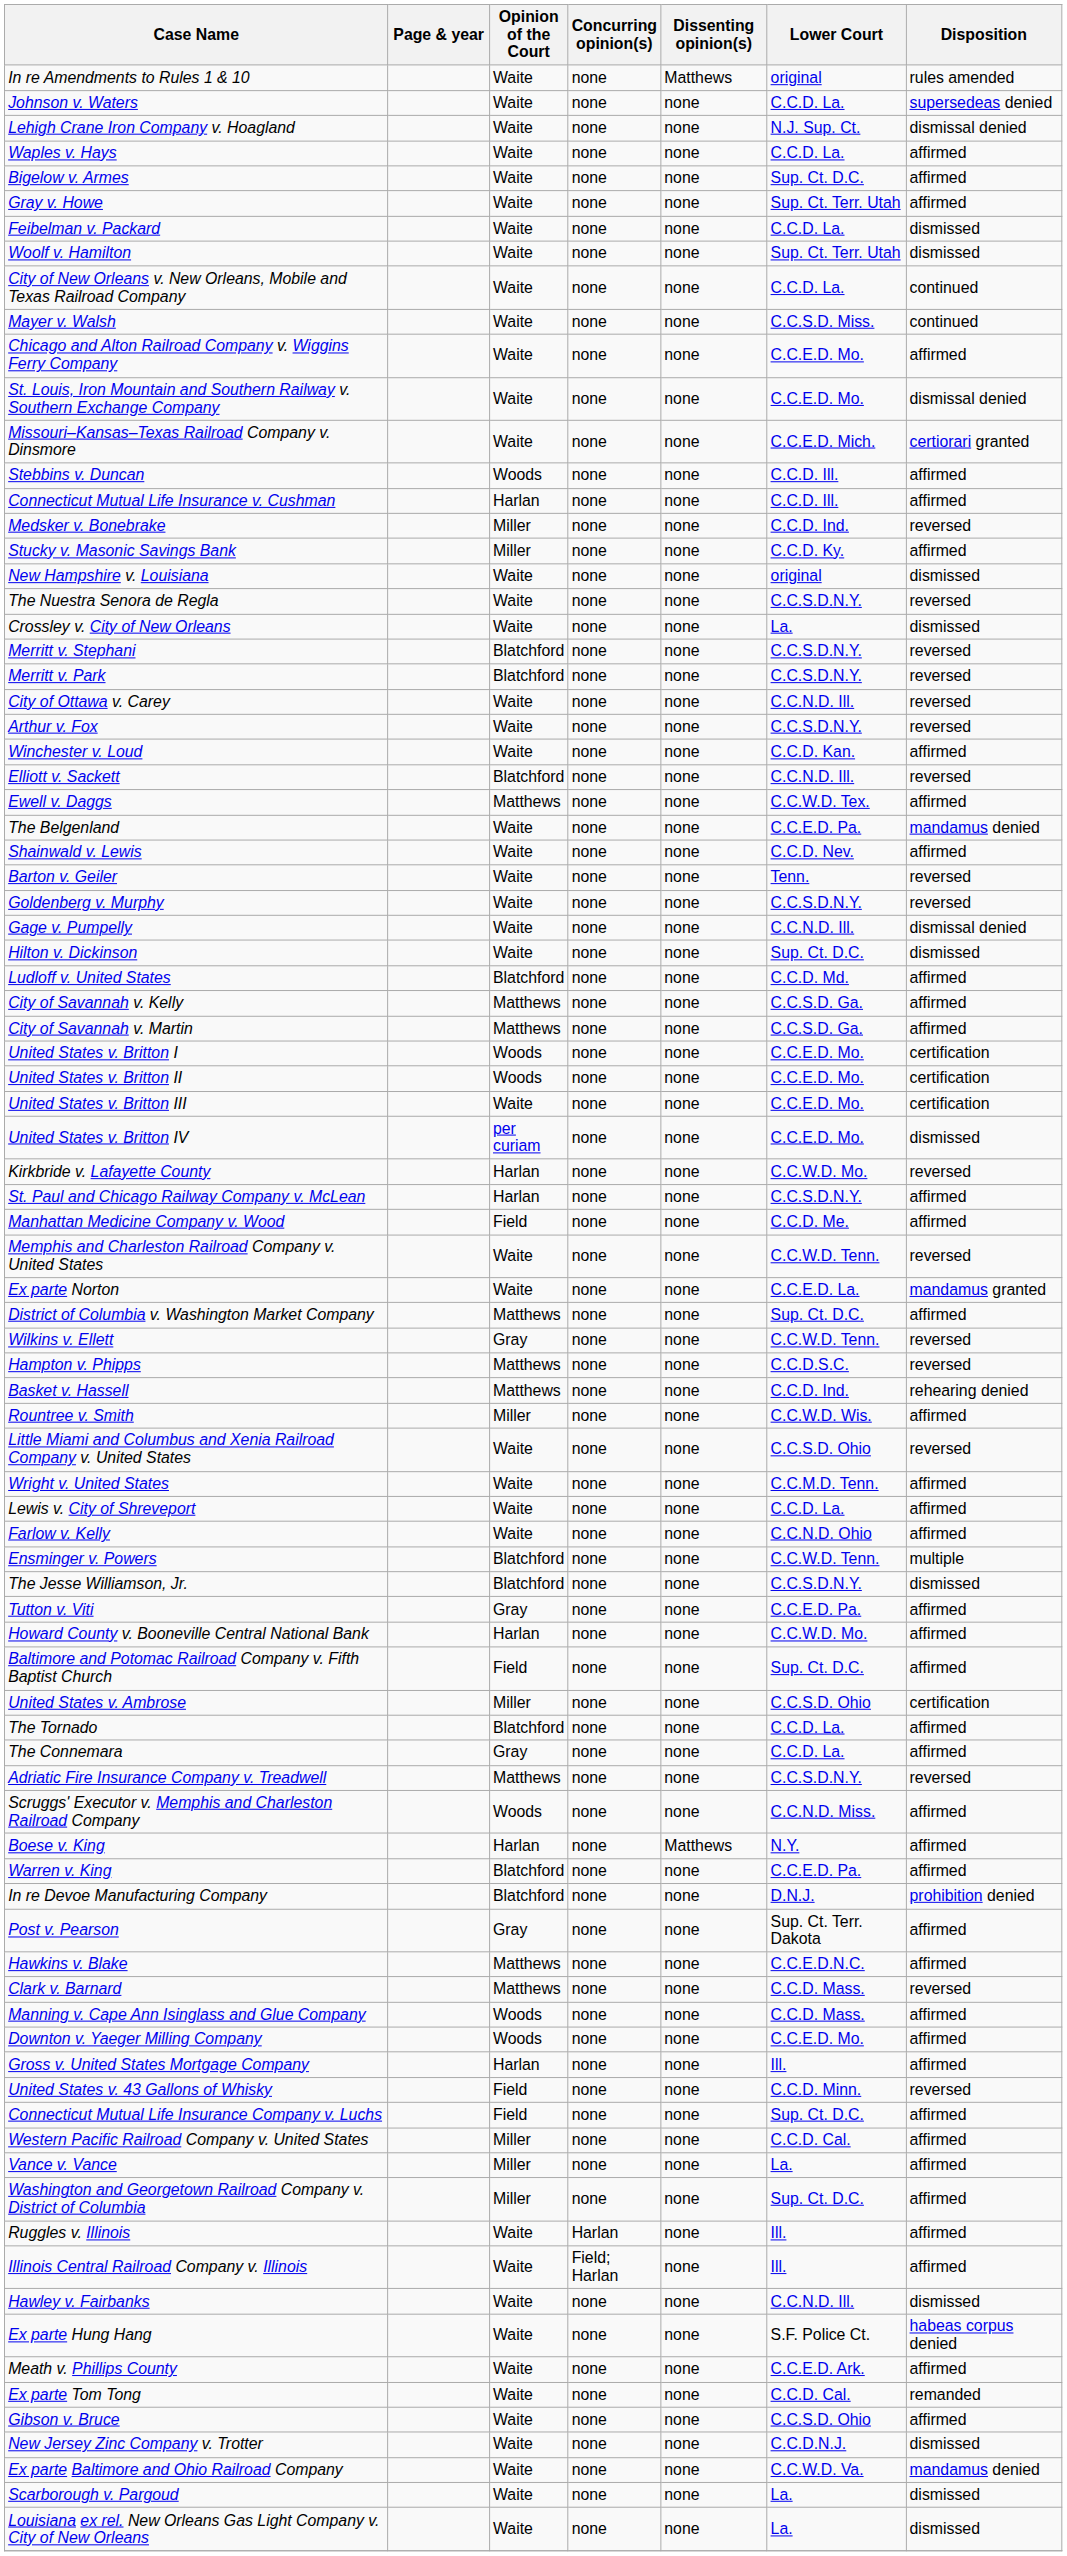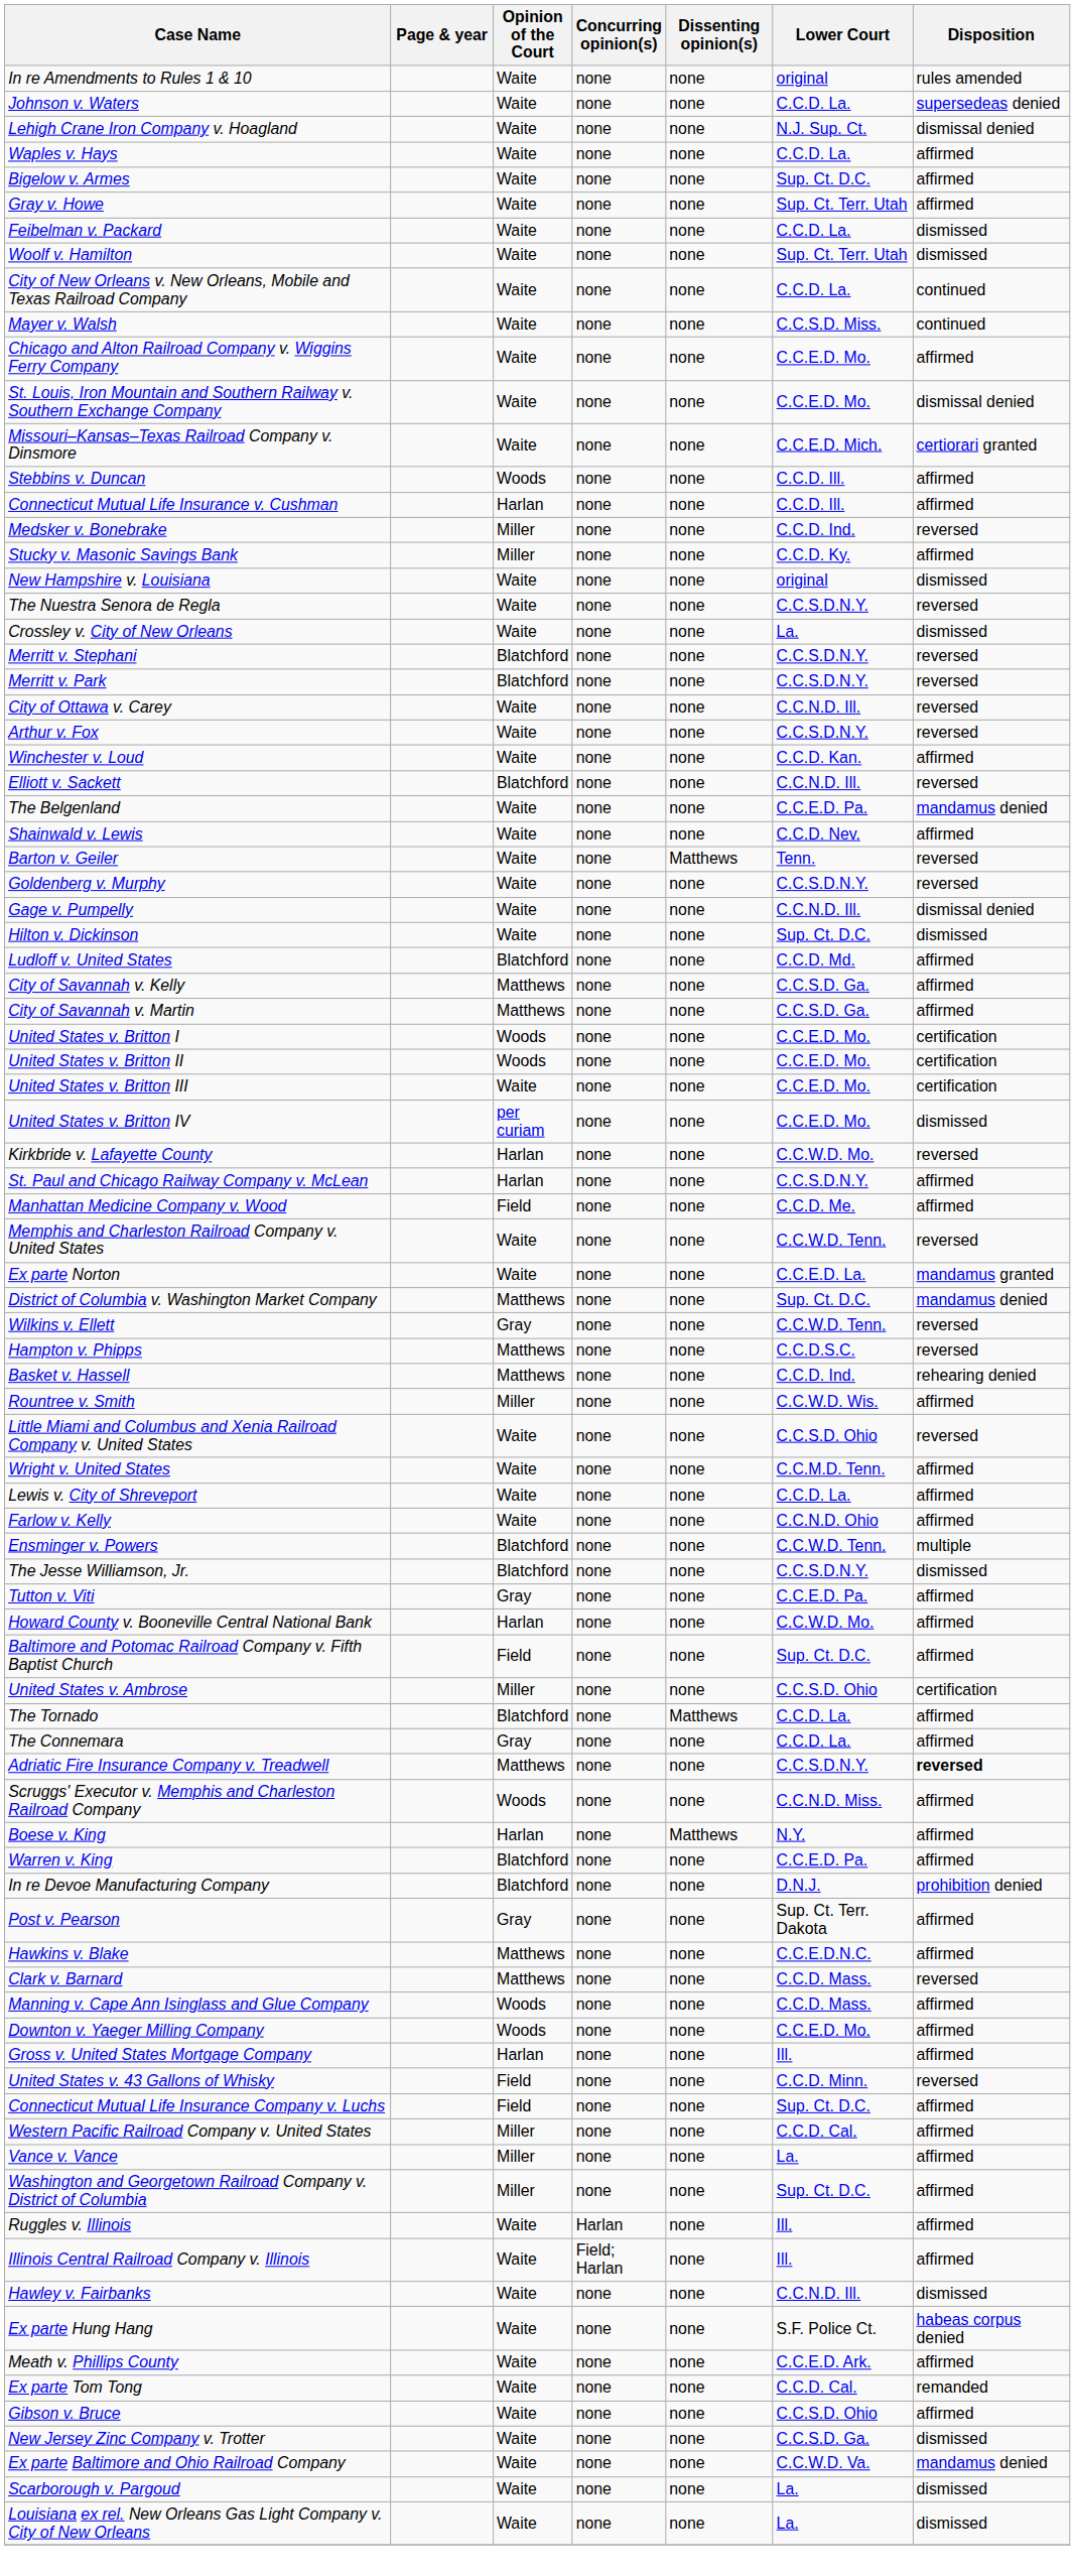In re Amendments to Rules 1 & 10 | Dissenting opinion(s): Matthews -> none
- row: Ewell v. Daggs | Matthews | none | none | C.C.W.D. Tex. | affirmed
Barton v. Geiler | Dissenting opinion(s): none -> Matthews
District of Columbia v. Washington Market Company | Disposition: affirmed -> mandamus denied
The Tornado | Dissenting opinion(s): none -> Matthews
Adriatic Fire Insurance Company v. Treadwell | Disposition: normal -> bold
New Jersey Zinc Company v. Trotter | Lower Court: C.C.D.N.J. -> C.C.S.D. Ga.
